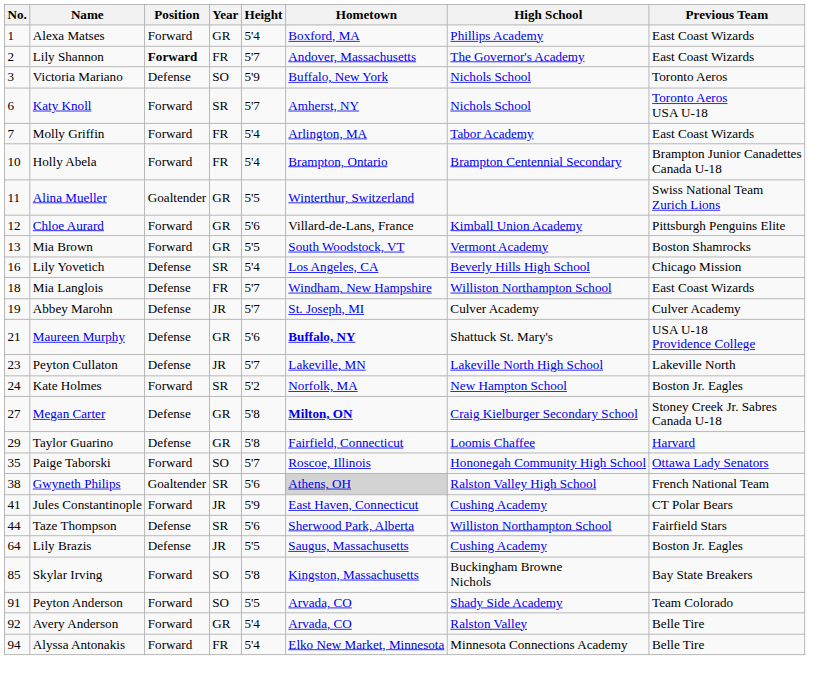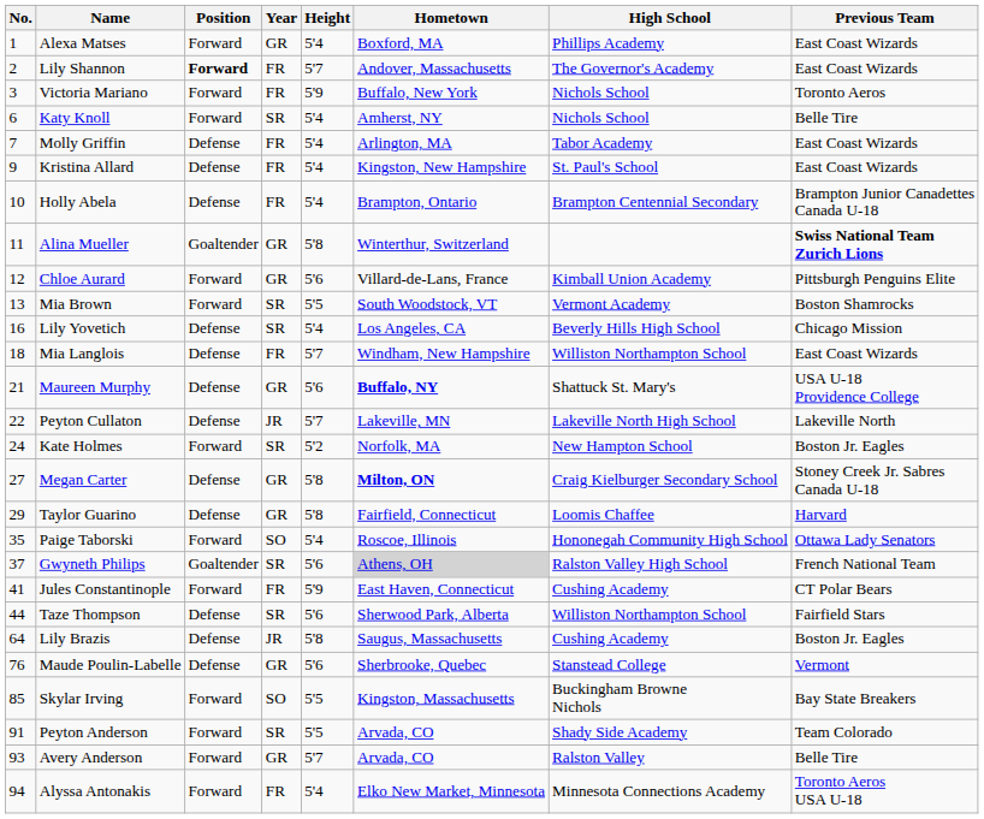Victoria Mariano | Position: Defense -> Forward
Victoria Mariano | Year: SO -> FR
Katy Knoll | Height: 5'7 -> 5'4
Katy Knoll | Previous Team: Toronto Aeros USA U-18 -> Belle Tire
Molly Griffin | Position: Forward -> Defense
+ row: 9 | Kristina Allard | Defense | FR | 5'4 | Kingston, New Hampshire | St. Paul's School | East Coast Wizards
Holly Abela | Position: Forward -> Defense
Alina Mueller | Height: 5'5 -> 5'8
Alina Mueller | Previous Team: normal -> bold
Mia Brown | Year: GR -> SR
- row: 19 | Abbey Marohn | Defense | JR | 5'7 | St. Joseph, MI | Culver Academy | Culver Academy
Peyton Cullaton | No.: 23 -> 22
Paige Taborski | Height: 5'7 -> 5'4
Gwyneth Philips | No.: 38 -> 37
Jules Constantinople | Year: JR -> FR
Lily Brazis | Height: 5'5 -> 5'8
+ row: 76 | Maude Poulin-Labelle | Defense | GR | 5'6 | Sherbrooke, Quebec | Stanstead College | Vermont
Skylar Irving | Height: 5'8 -> 5'5
Peyton Anderson | Year: SO -> SR
Avery Anderson | No.: 92 -> 93
Avery Anderson | Height: 5'4 -> 5'7
Alyssa Antonakis | Previous Team: Belle Tire -> Toronto Aeros USA U-18
